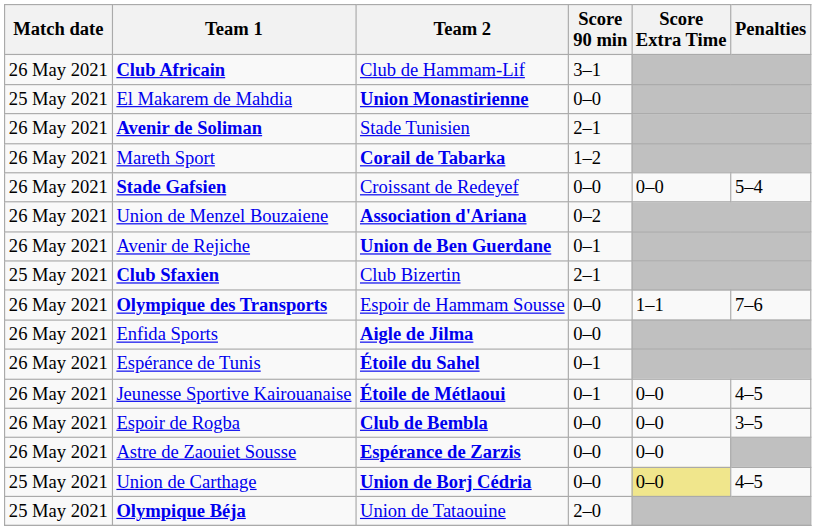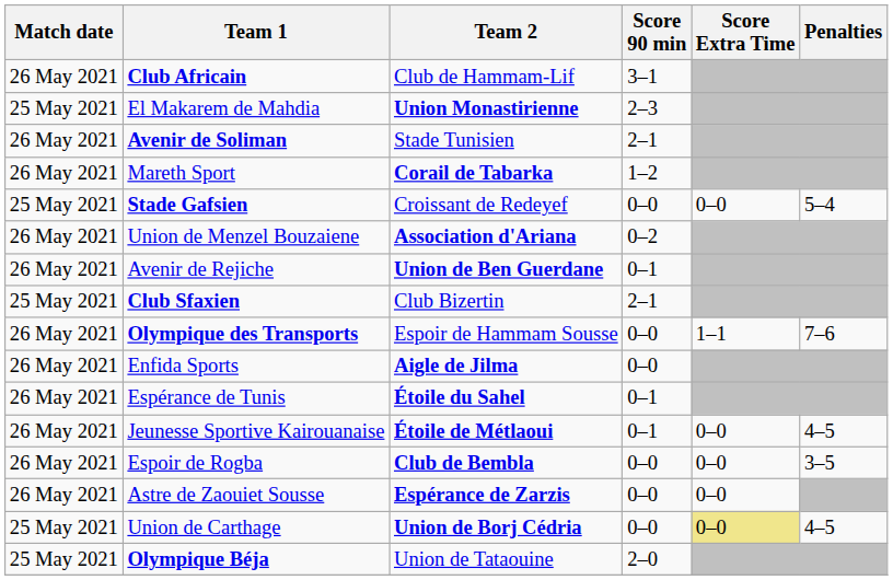El Makarem de Mahdia | Score 90 min: 0–0 -> 2–3
Stade Gafsien | Match date: 26 May 2021 -> 25 May 2021
